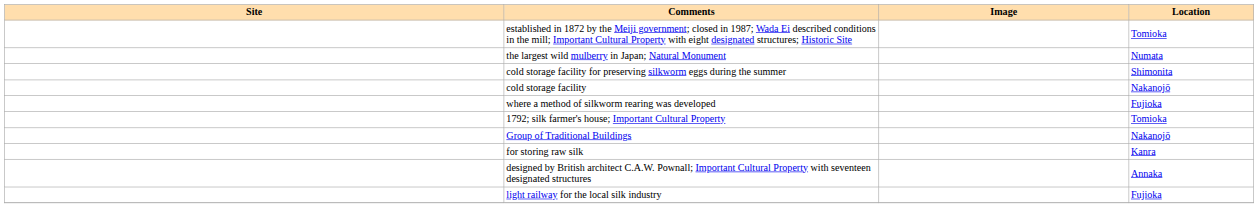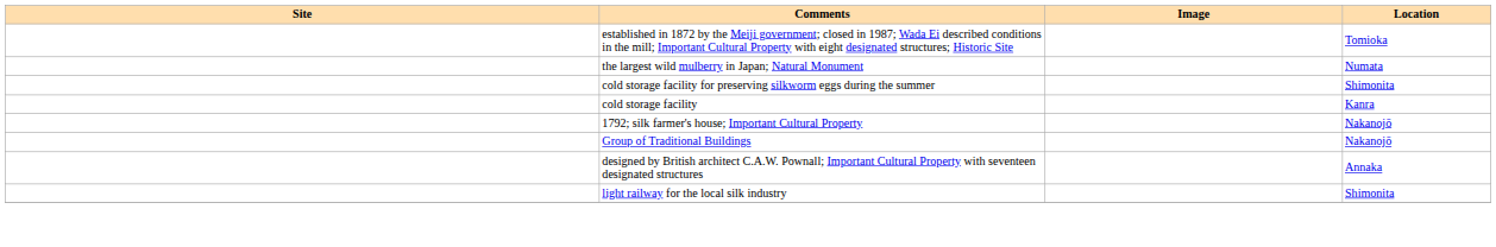cold storage facility | Location: Nakanojō -> Kanra
- row: where a method of silkworm rearing was developed | Fujioka
1792; silk farmer's house; Important Cultural Property | Location: Tomioka -> Nakanojō
- row: for storing raw silk | Kanra
light railway for the local silk industry | Location: Fujioka -> Shimonita
